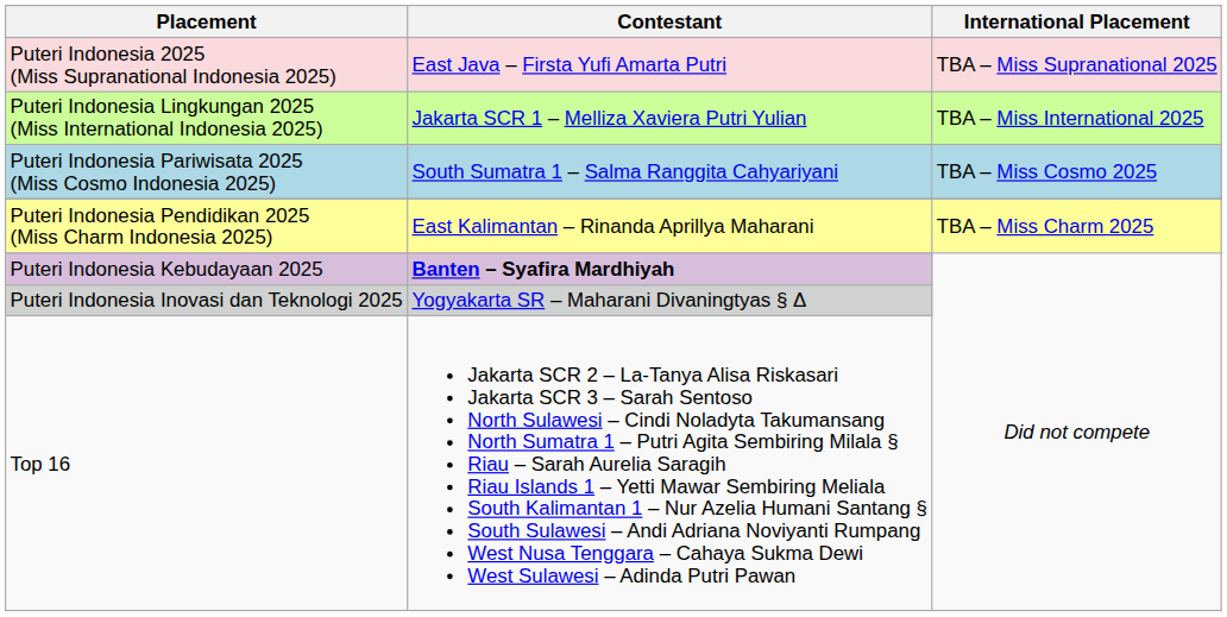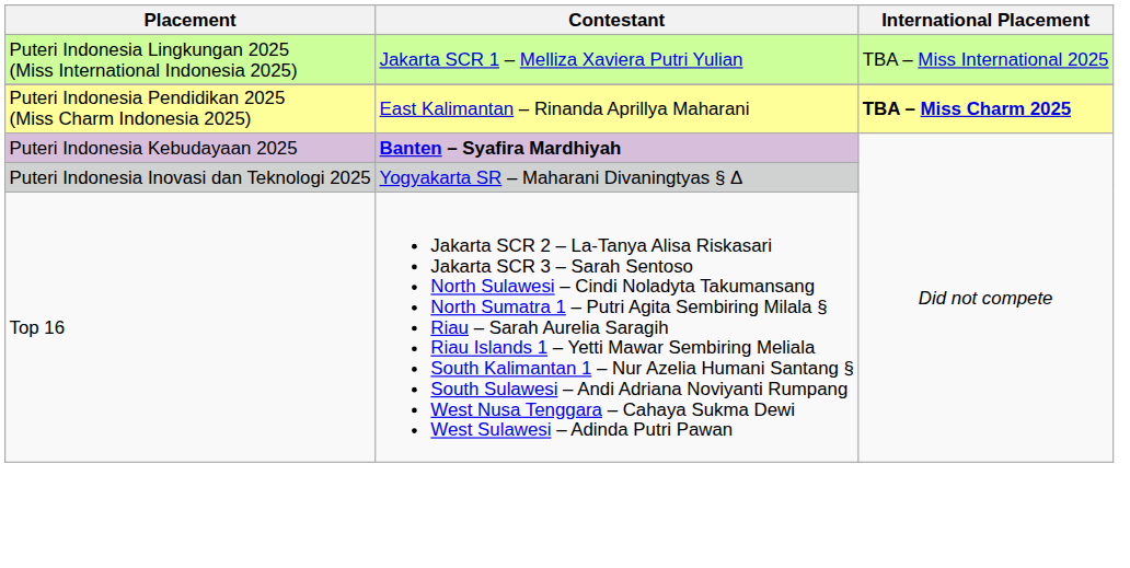- row: Puteri Indonesia 2025 (Miss Supranational Indonesia 2025) | East Java – Firsta Yufi Amarta Putri | TBA – Miss Supranational 2025
- row: Puteri Indonesia Pariwisata 2025 (Miss Cosmo Indonesia 2025) | South Sumatra 1 – Salma Ranggita Cahyariyani | TBA – Miss Cosmo 2025
Puteri Indonesia Pendidikan 2025 (Miss Charm Indonesia 2025) | International Placement: normal -> bold
